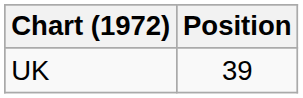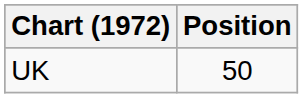UK | Position: 39 -> 50
